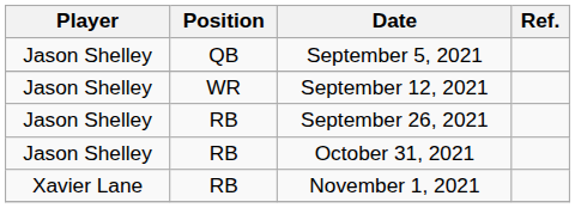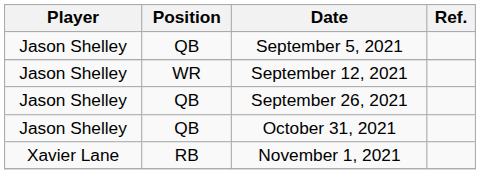September 26, 2021 | Position: RB -> QB
October 31, 2021 | Position: RB -> QB
